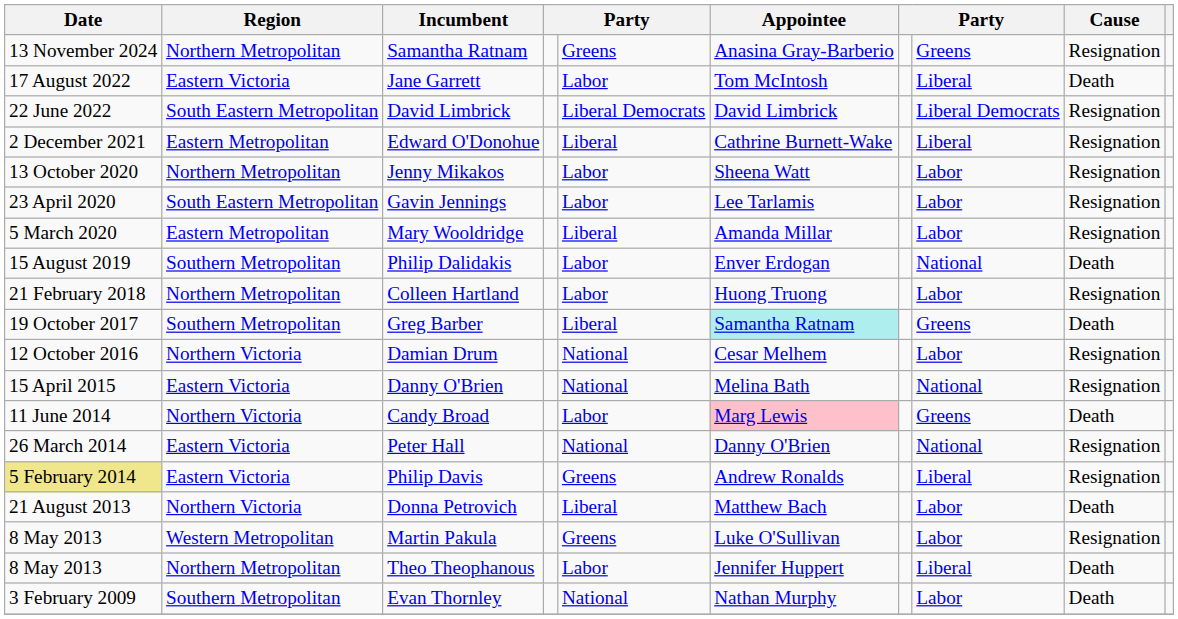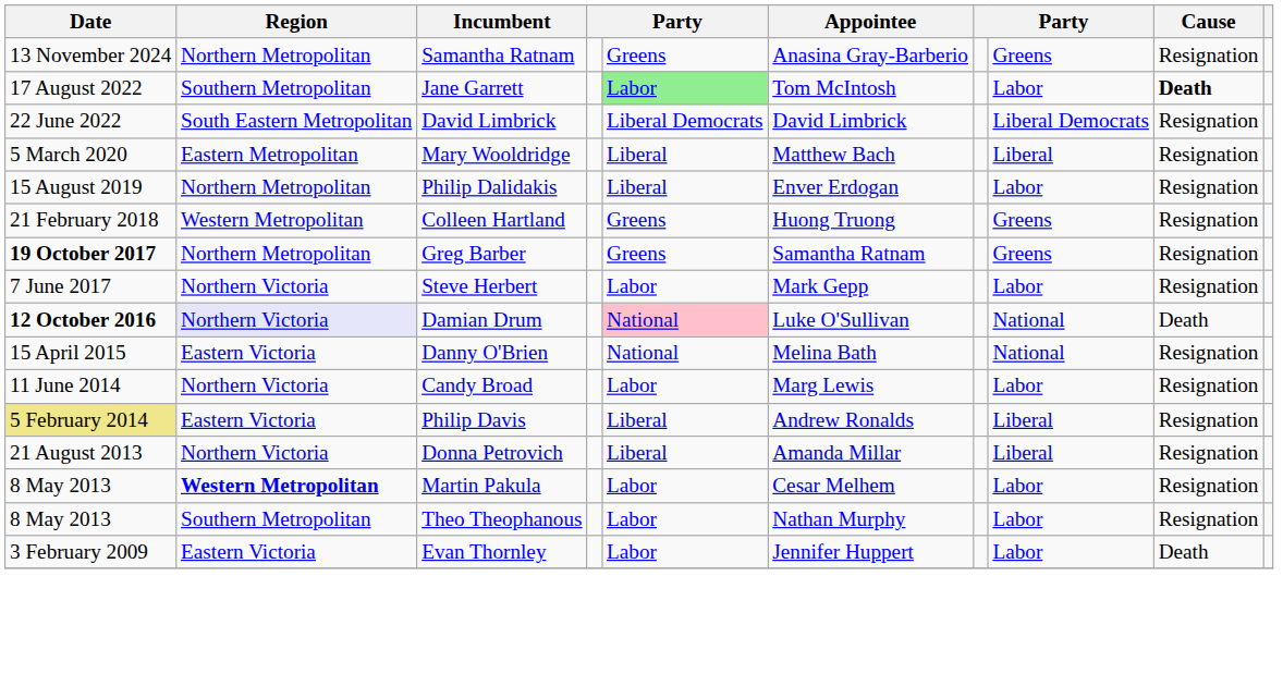Jane Garrett | Region: Eastern Victoria -> Southern Metropolitan
Jane Garrett | column 5: no background -> lightgreen background
Jane Garrett | column 8: Liberal -> Labor
Jane Garrett | Cause: normal -> bold
- row: 2 December 2021 | Eastern Metropolitan | Edward O'Donohue | Liberal | Cathrine Burnett-Wake | Liberal | Resignation
- row: 13 October 2020 | Northern Metropolitan | Jenny Mikakos | Labor | Sheena Watt | Labor | Resignation
- row: 23 April 2020 | South Eastern Metropolitan | Gavin Jennings | Labor | Lee Tarlamis | Labor | Resignation
Mary Wooldridge | Appointee: Amanda Millar -> Matthew Bach
Mary Wooldridge | column 8: Labor -> Liberal
Philip Dalidakis | Region: Southern Metropolitan -> Northern Metropolitan
Philip Dalidakis | column 5: Labor -> Liberal
Philip Dalidakis | column 8: National -> Labor
Philip Dalidakis | Cause: Death -> Resignation
Colleen Hartland | Region: Northern Metropolitan -> Western Metropolitan
Colleen Hartland | column 5: Labor -> Greens
Colleen Hartland | column 8: Labor -> Greens
Greg Barber | Date: normal -> bold
Greg Barber | Region: Southern Metropolitan -> Northern Metropolitan
Greg Barber | column 5: Liberal -> Greens
Greg Barber | Appointee: paleturquoise background -> no background
Greg Barber | Cause: Death -> Resignation
+ row: 7 June 2017 | Northern Victoria | Steve Herbert | Labor | Mark Gepp | Labor | Resignation
Damian Drum | Date: normal -> bold
Damian Drum | Region: no background -> lavender background
Damian Drum | column 5: no background -> pink background
Damian Drum | Appointee: Cesar Melhem -> Luke O'Sullivan
Damian Drum | column 8: Labor -> National
Damian Drum | Cause: Resignation -> Death
Candy Broad | Appointee: pink background -> no background
Candy Broad | column 8: Greens -> Labor
Candy Broad | Cause: Death -> Resignation
- row: 26 March 2014 | Eastern Victoria | Peter Hall | National | Danny O'Brien | National | Resignation
Philip Davis | column 5: Greens -> Liberal
Donna Petrovich | Appointee: Matthew Bach -> Amanda Millar
Donna Petrovich | column 8: Labor -> Liberal
Donna Petrovich | Cause: Death -> Resignation
Martin Pakula | Region: normal -> bold
Martin Pakula | column 5: Greens -> Labor
Martin Pakula | Appointee: Luke O'Sullivan -> Cesar Melhem
Theo Theophanous | Region: Northern Metropolitan -> Southern Metropolitan
Theo Theophanous | Appointee: Jennifer Huppert -> Nathan Murphy
Theo Theophanous | column 8: Liberal -> Labor
Theo Theophanous | Cause: Death -> Resignation
Evan Thornley | Region: Southern Metropolitan -> Eastern Victoria
Evan Thornley | column 5: National -> Labor
Evan Thornley | Appointee: Nathan Murphy -> Jennifer Huppert
